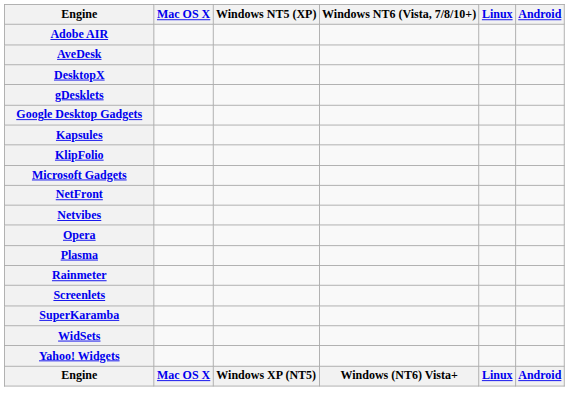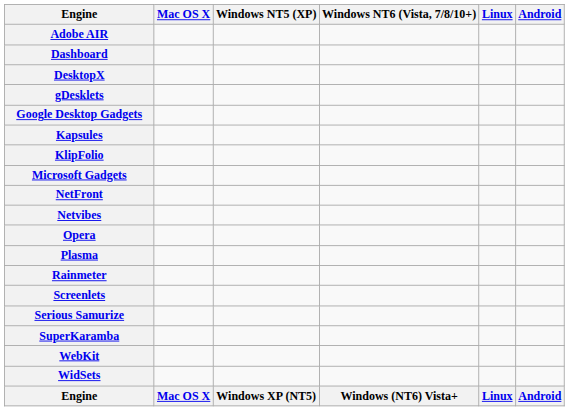- row: AveDesk
+ row: Dashboard
+ row: Serious Samurize
+ row: WebKit
- row: Yahoo! Widgets
